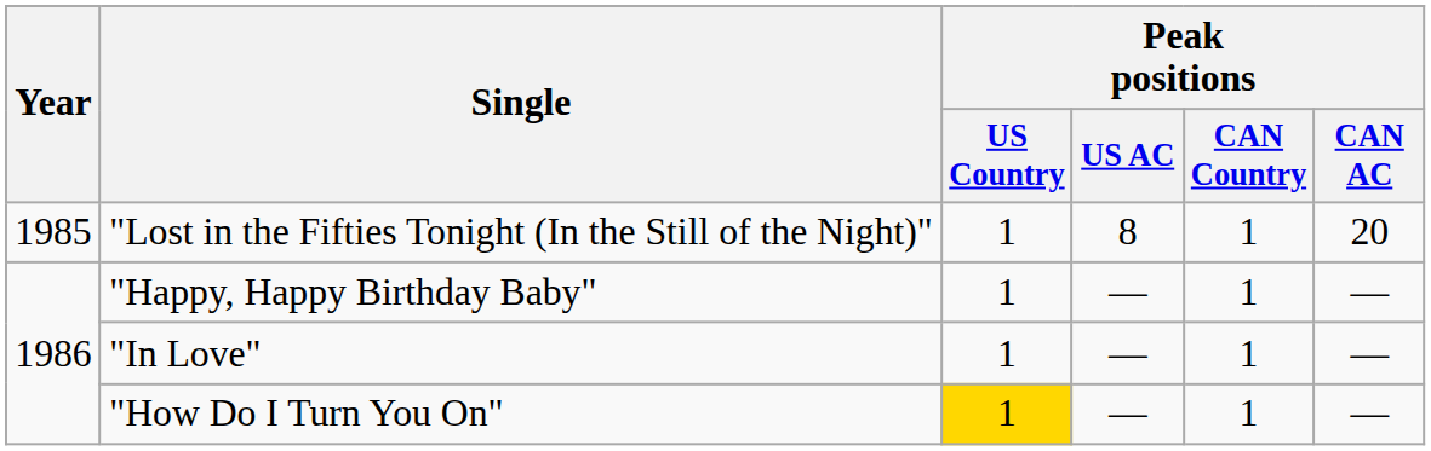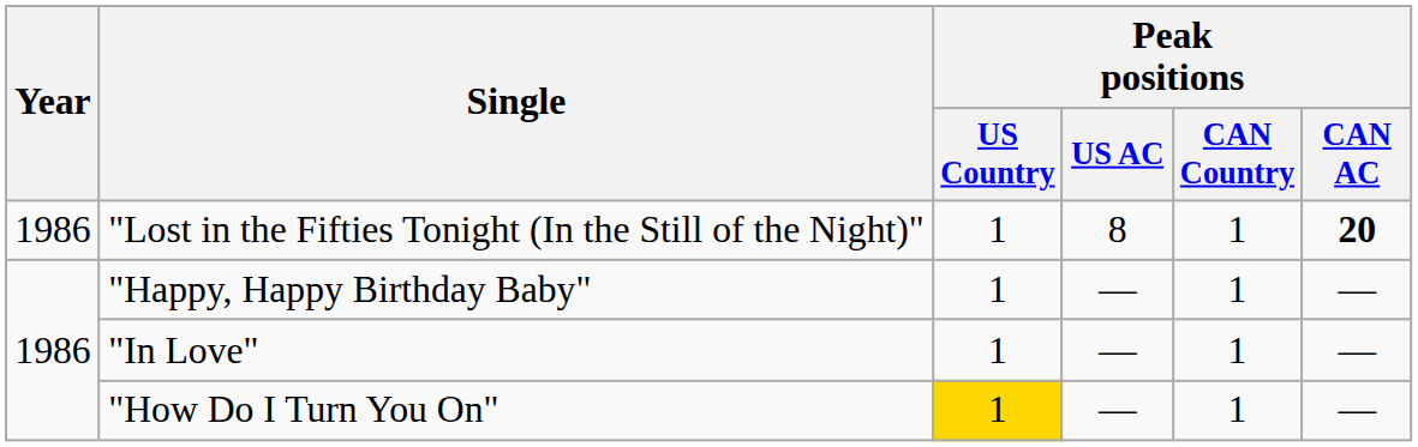"Lost in the Fifties Tonight (In the Still of the Night)" | Year: 1985 -> 1986
"Lost in the Fifties Tonight (In the Still of the Night)" | Peak positions / CAN AC: normal -> bold
